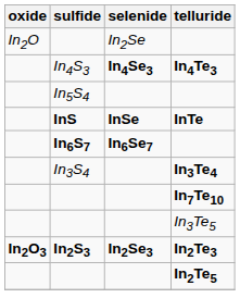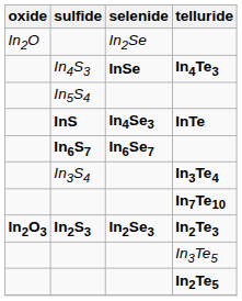In4Te3 | selenide: In4Se3 -> InSe
InTe | selenide: InSe -> In4Se3
rows swapped: In2Te3 <-> In3Te5
